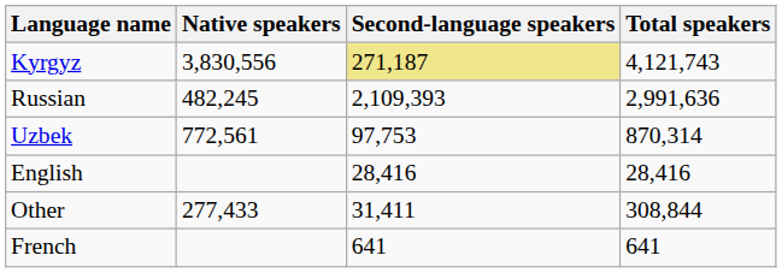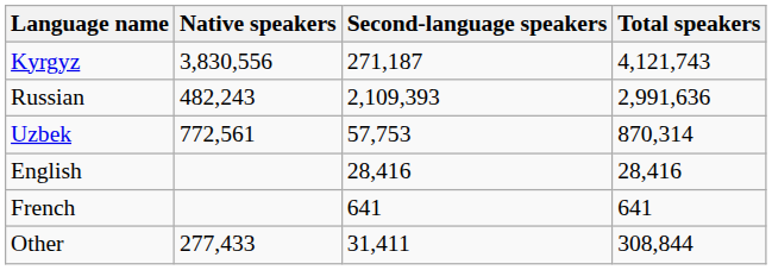Kyrgyz | Second-language speakers: khaki background -> no background
Russian | Native speakers: 482,245 -> 482,243
Uzbek | Second-language speakers: 97,753 -> 57,753
rows swapped: French <-> Other
